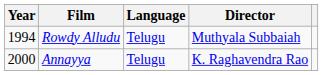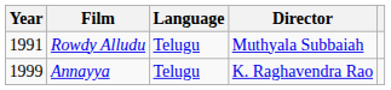Rowdy Alludu | Year: 1994 -> 1991
Annayya | Year: 2000 -> 1999
